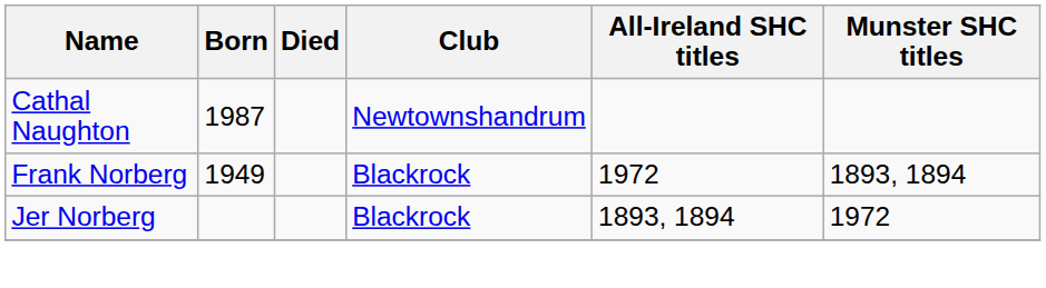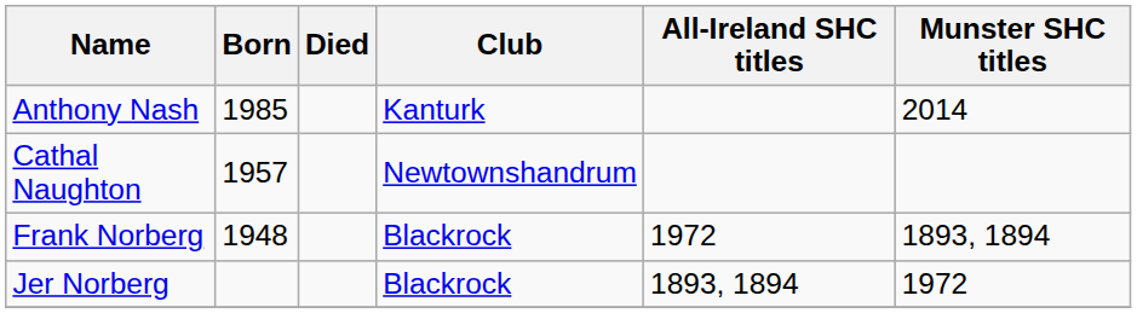+ row: Anthony Nash | 1985 | Kanturk | 2014
Cathal Naughton | Born: 1987 -> 1957
Frank Norberg | Born: 1949 -> 1948
